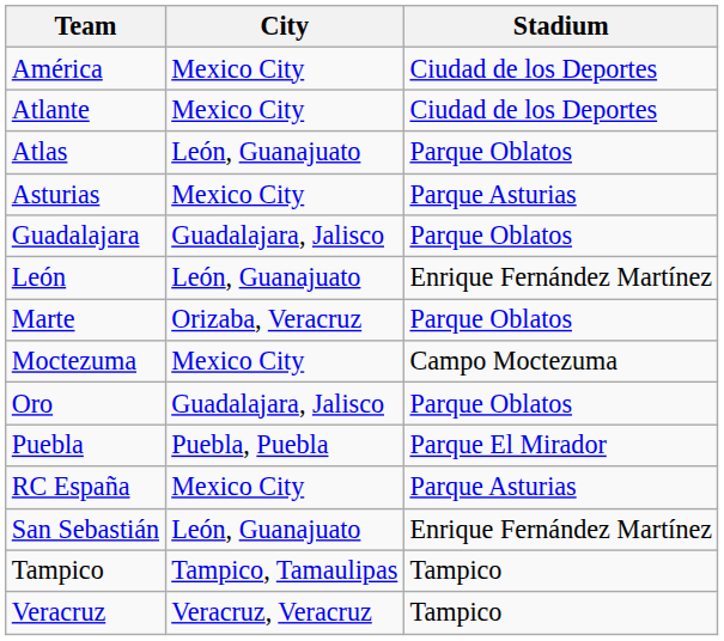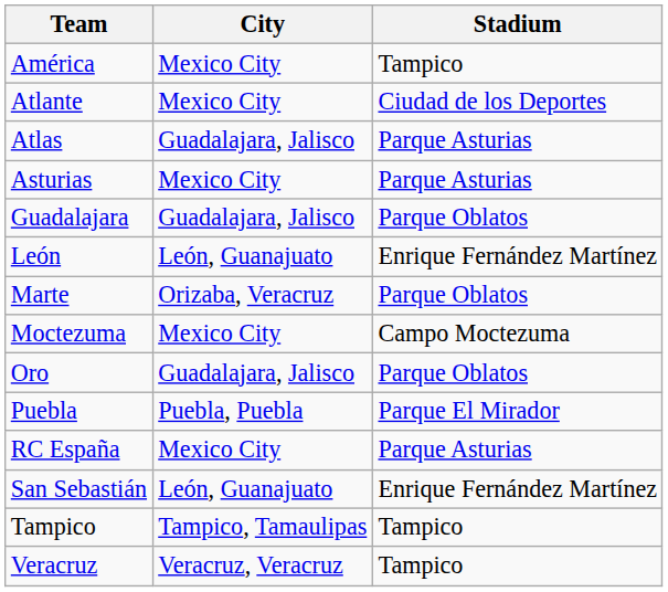América | Stadium: Ciudad de los Deportes -> Tampico
Atlas | City: León, Guanajuato -> Guadalajara, Jalisco
Atlas | Stadium: Parque Oblatos -> Parque Asturias
